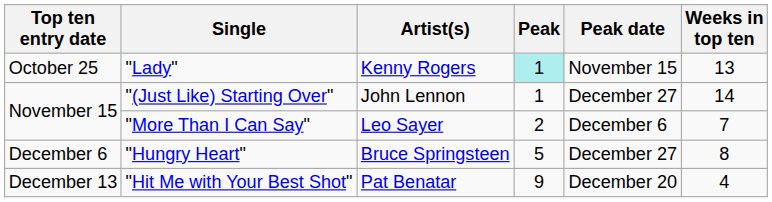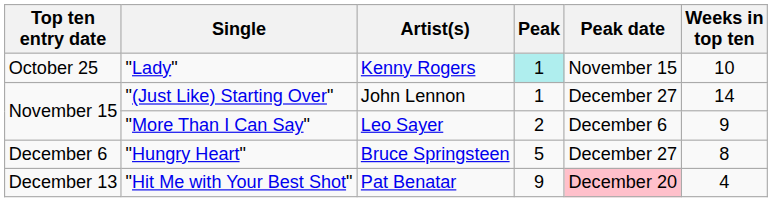"Lady" | Weeks in top ten: 13 -> 10
"More Than I Can Say" | Weeks in top ten: 7 -> 9
"Hit Me with Your Best Shot" | Peak date: no background -> pink background
